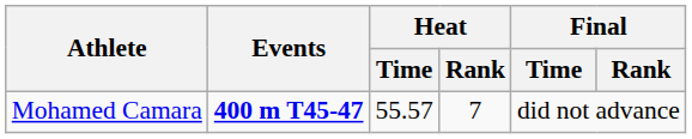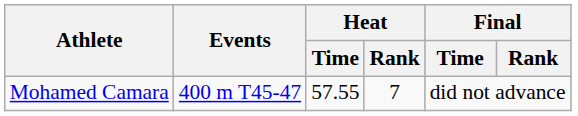Mohamed Camara | Events: bold -> normal
Mohamed Camara | Heat / Time: 55.57 -> 57.55
